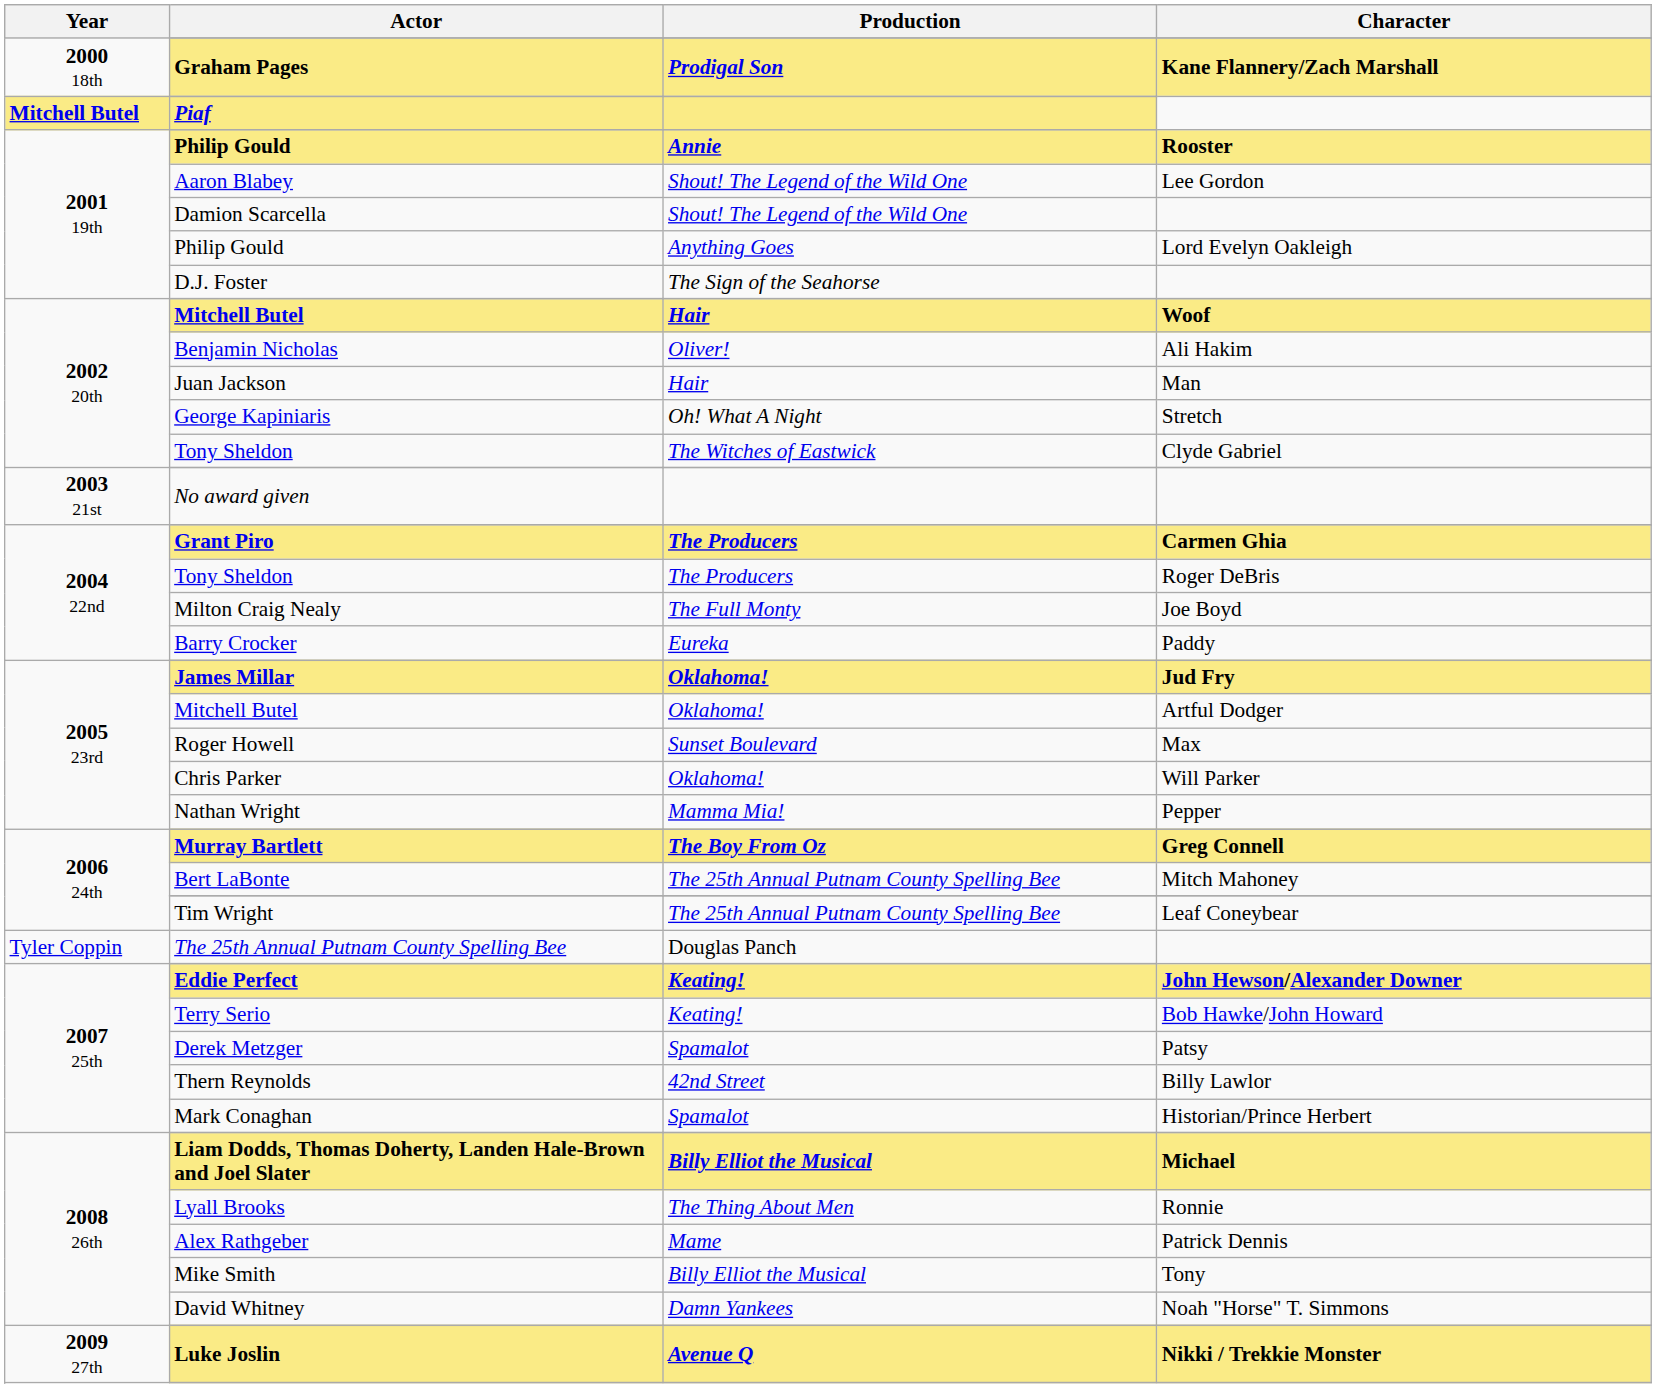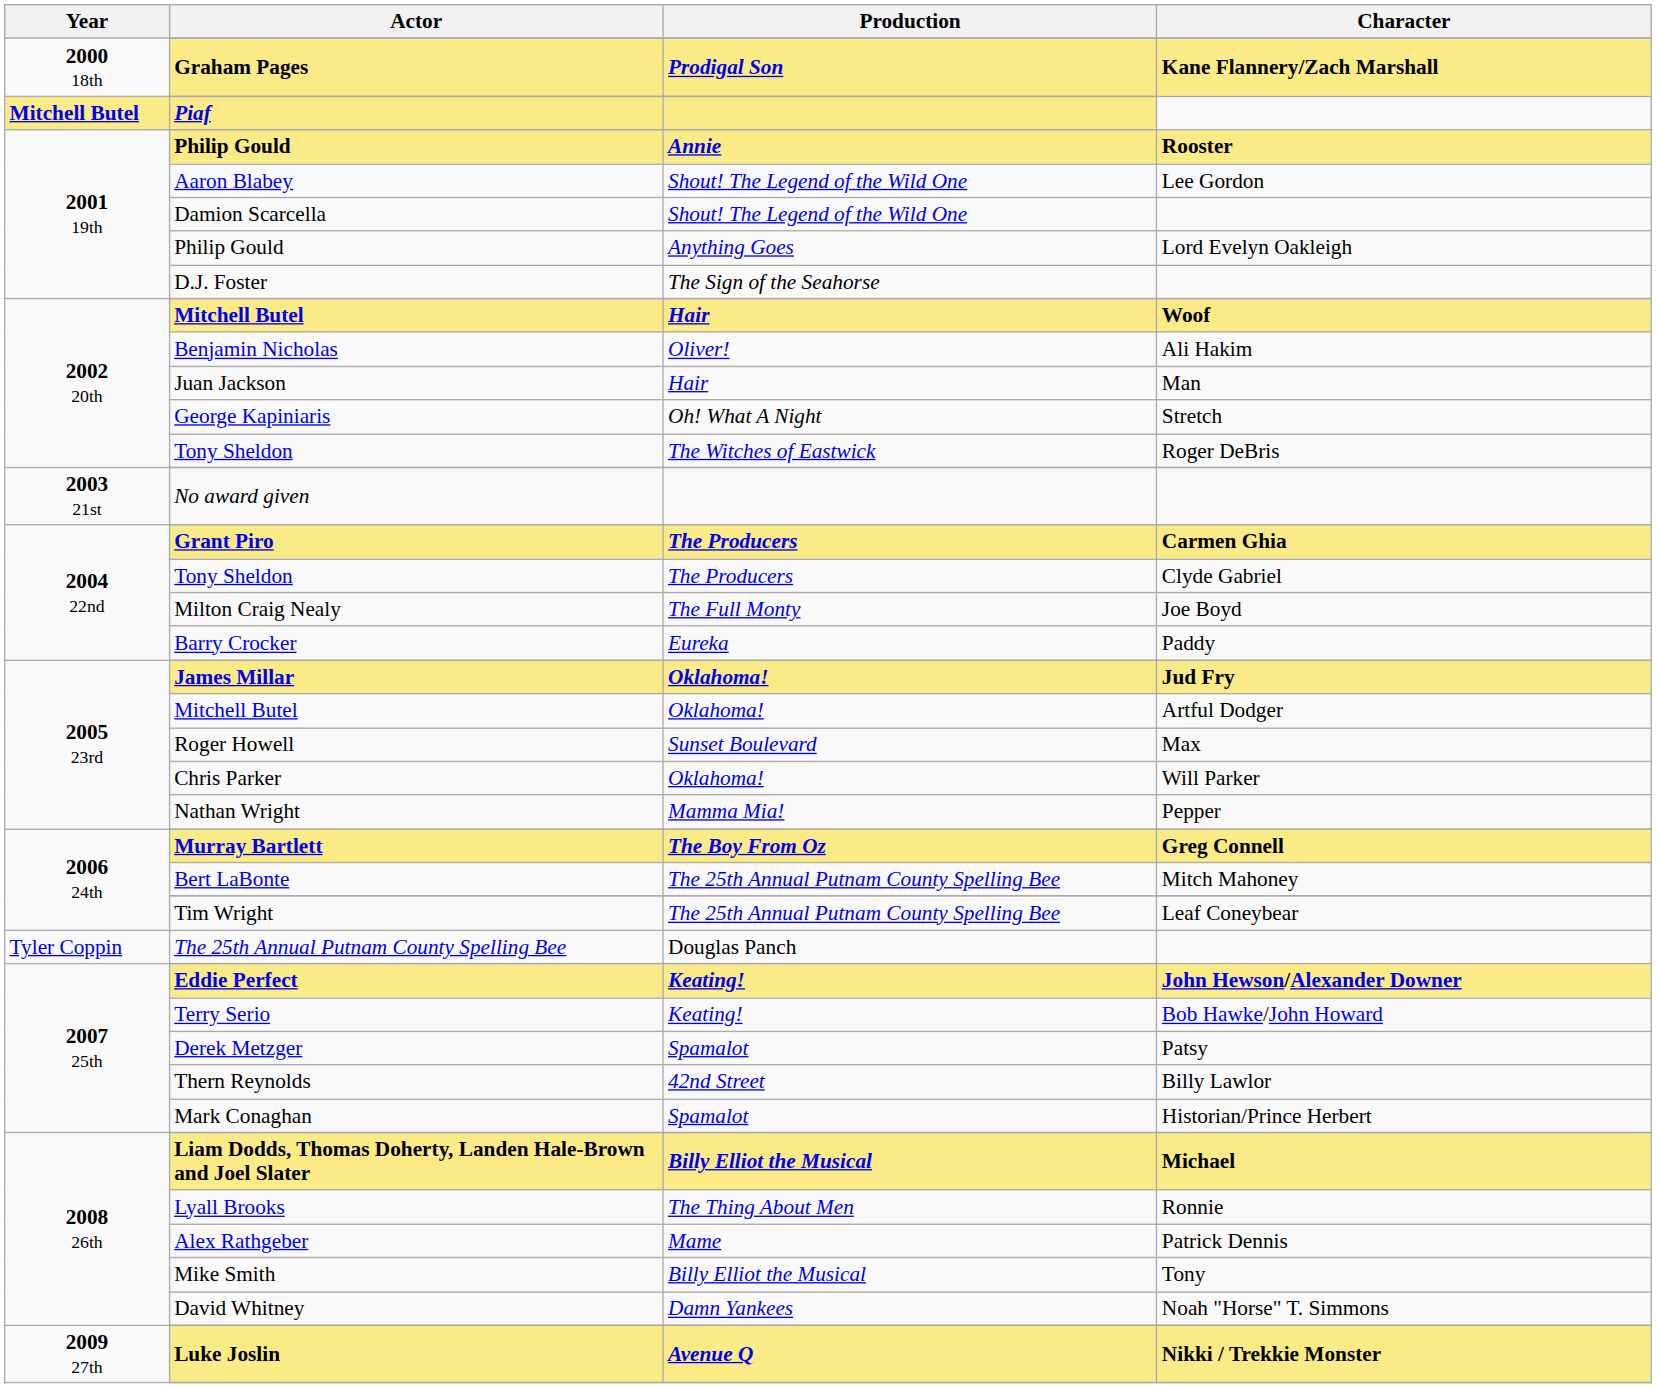2002 20th / Tony Sheldon | Character: Clyde Gabriel -> Roger DeBris
2004 22nd / Tony Sheldon | Character: Roger DeBris -> Clyde Gabriel
